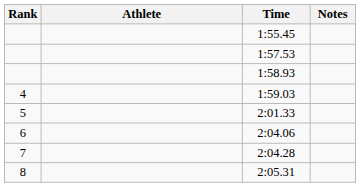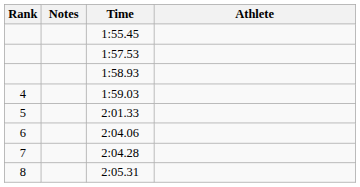columns swapped: Athlete <-> Notes
